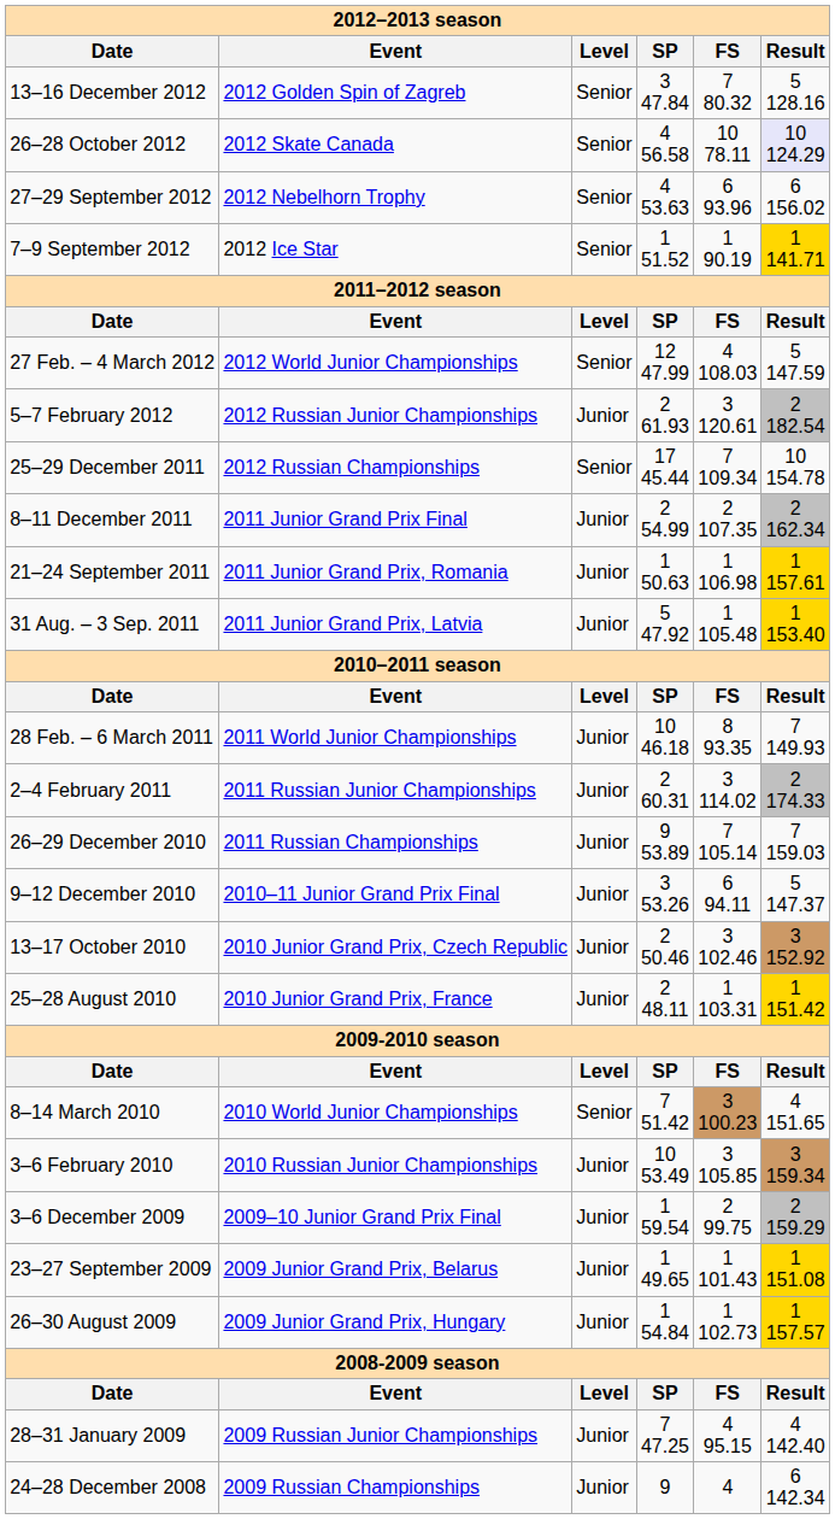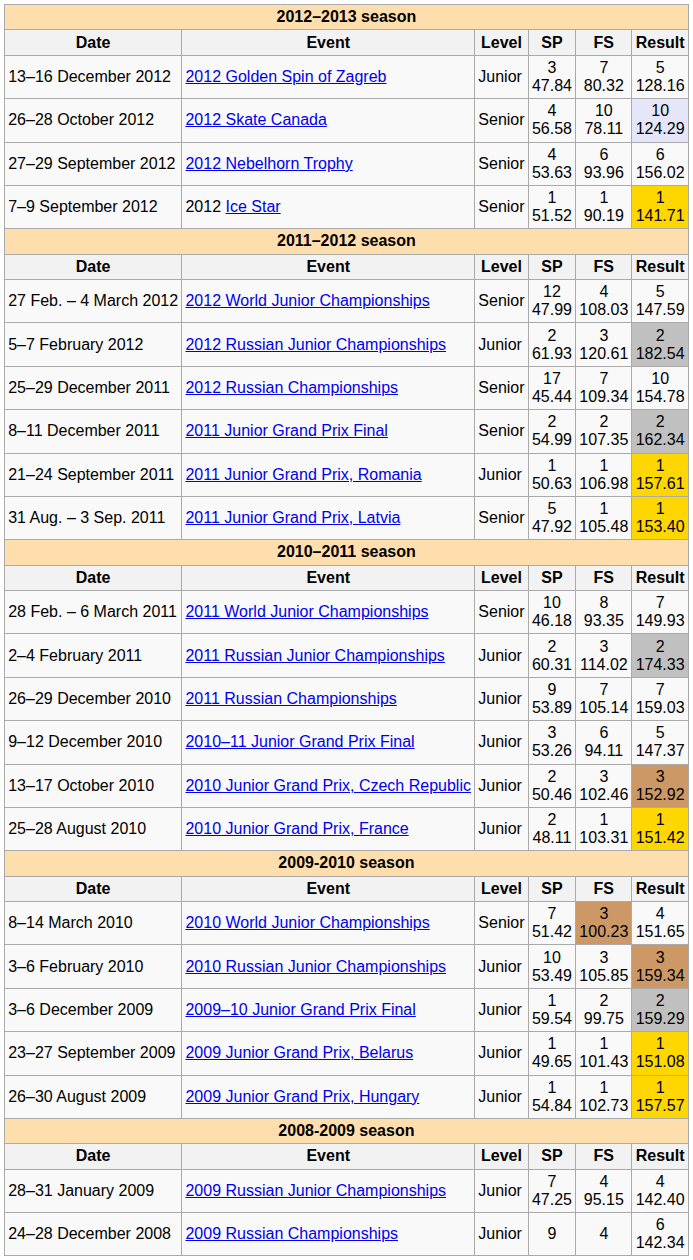13–16 December 2012 | Level: Senior -> Junior
8–11 December 2011 | Level: Junior -> Senior
31 Aug. – 3 Sep. 2011 | Level: Junior -> Senior
28 Feb. – 6 March 2011 | Level: Junior -> Senior
